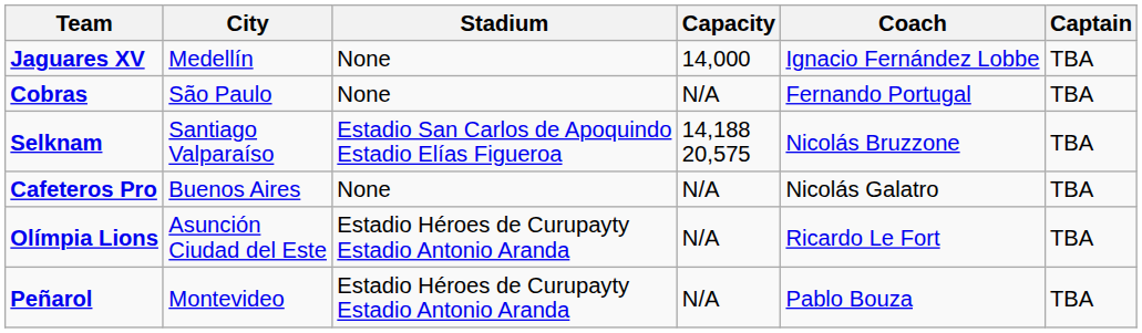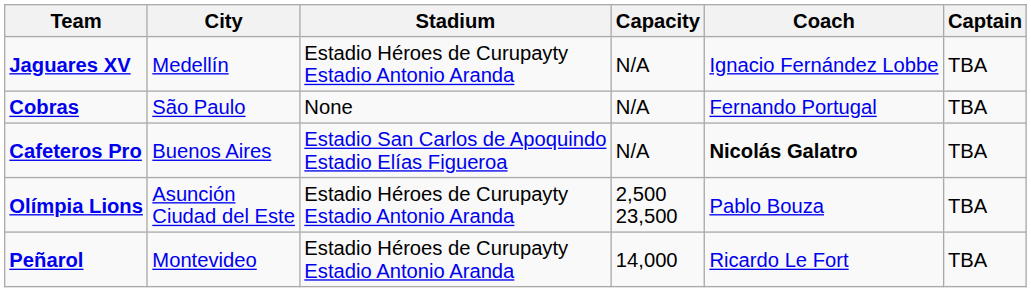Jaguares XV | Stadium: None -> Estadio Héroes de Curupayty Estadio Antonio Aranda
Jaguares XV | Capacity: 14,000 -> N/A
- row: Selknam | Santiago Valparaíso | Estadio San Carlos de Apoquindo Estadio Elías Figueroa | 14,188 20,575 | Nicolás Bruzzone | TBA
Cafeteros Pro | Stadium: None -> Estadio San Carlos de Apoquindo Estadio Elías Figueroa
Cafeteros Pro | Coach: normal -> bold
Olímpia Lions | Capacity: N/A -> 2,500 23,500
Olímpia Lions | Coach: Ricardo Le Fort -> Pablo Bouza
Peñarol | Capacity: N/A -> 14,000
Peñarol | Coach: Pablo Bouza -> Ricardo Le Fort
